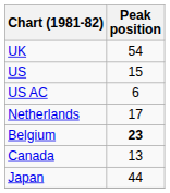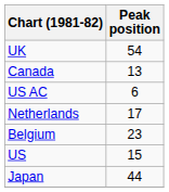rows swapped: US <-> Canada
Belgium | Peak position: bold -> normal
